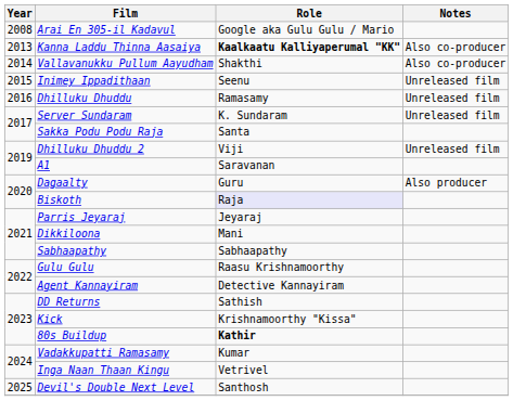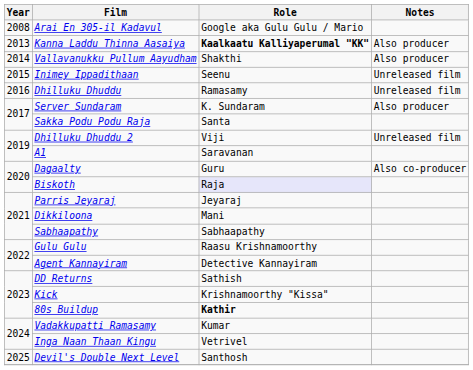Kanna Laddu Thinna Aasaiya | Notes: Also co-producer -> Also producer
Vallavanukku Pullum Aayudham | Notes: Also co-producer -> Also producer
Server Sundaram | Notes: Unreleased film -> Also producer
Dagaalty | Notes: Also producer -> Also co-producer
